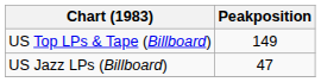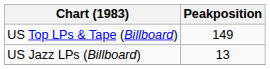US Jazz LPs (Billboard) | Peakposition: 47 -> 13
